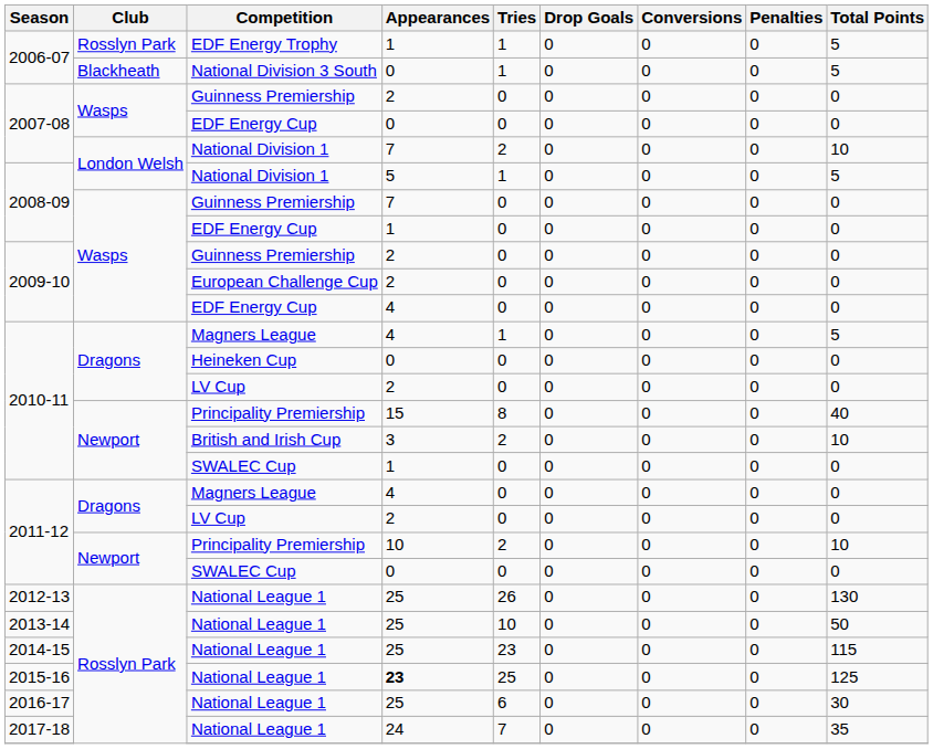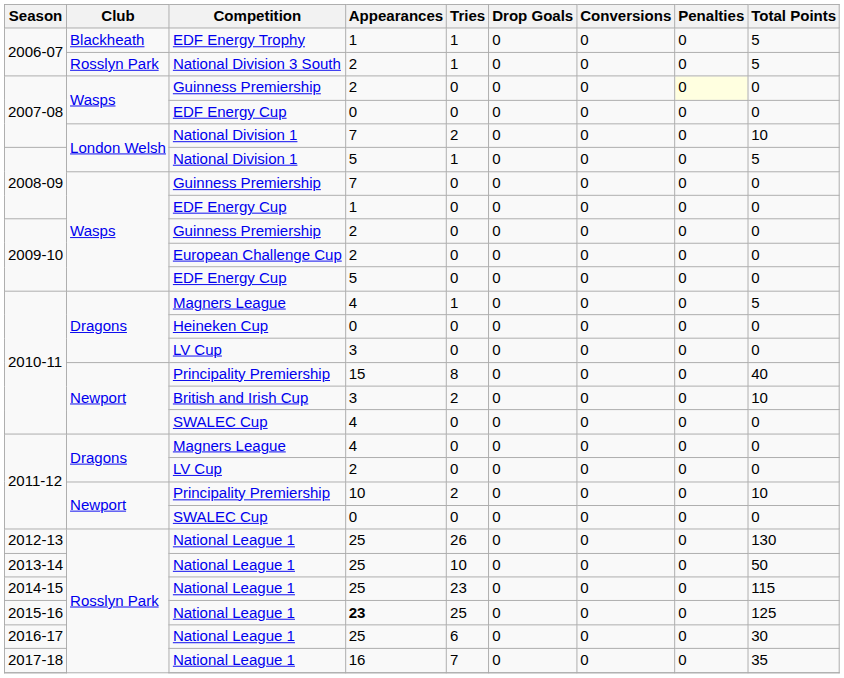EDF Energy Trophy | Club: Rosslyn Park -> Blackheath
National Division 3 South | Club: Blackheath -> Rosslyn Park
National Division 3 South | Appearances: 0 -> 2
2007-08 / Guinness Premiership | Penalties: no background -> lightyellow background
2009-10 / EDF Energy Cup | Appearances: 4 -> 5
2010-11 / LV Cup | Appearances: 2 -> 3
2010-11 / SWALEC Cup | Appearances: 1 -> 4
2017-18 / National League 1 | Appearances: 24 -> 16
